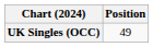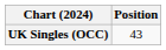UK Singles (OCC) | Position: 49 -> 43
